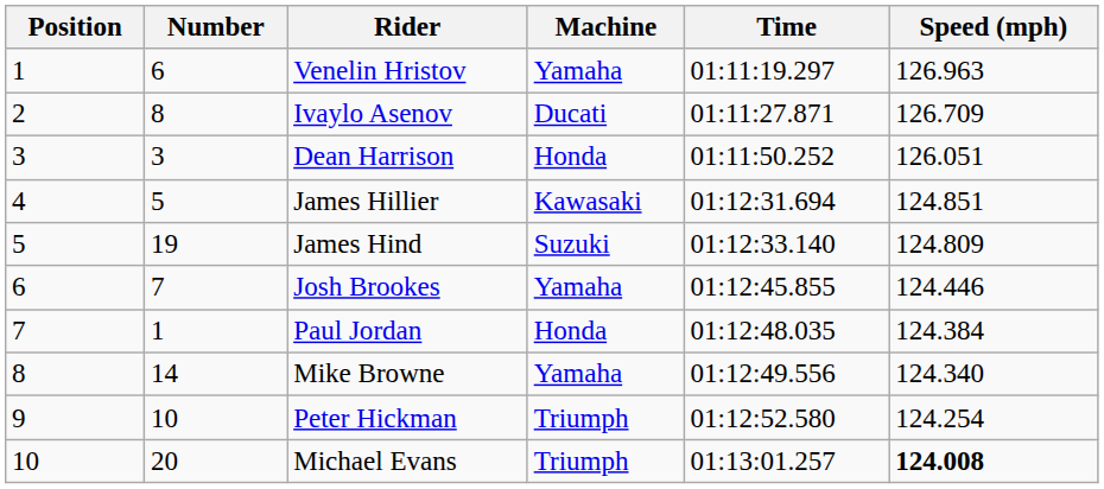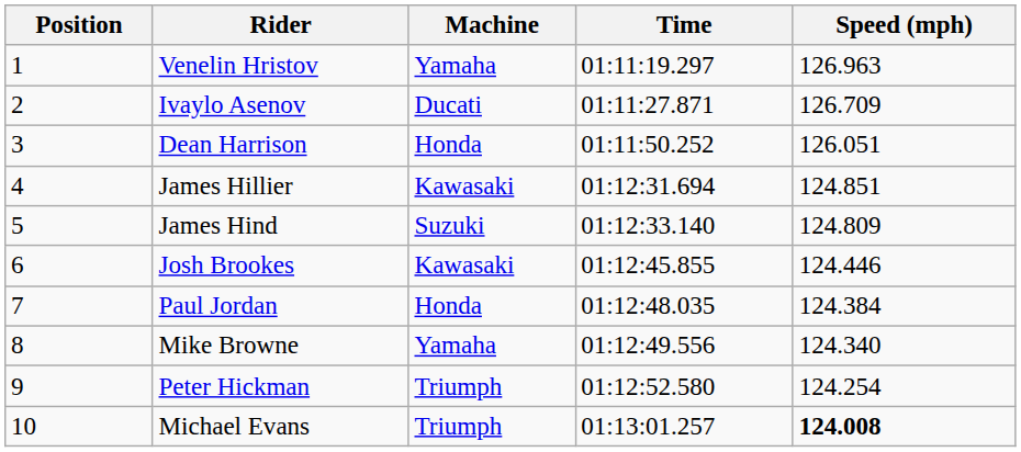- column: Number | 6 | 8 | 3 | 5 | 19 | 7 | 1 | 14 | 10 | 20
Josh Brookes | Machine: Yamaha -> Kawasaki
